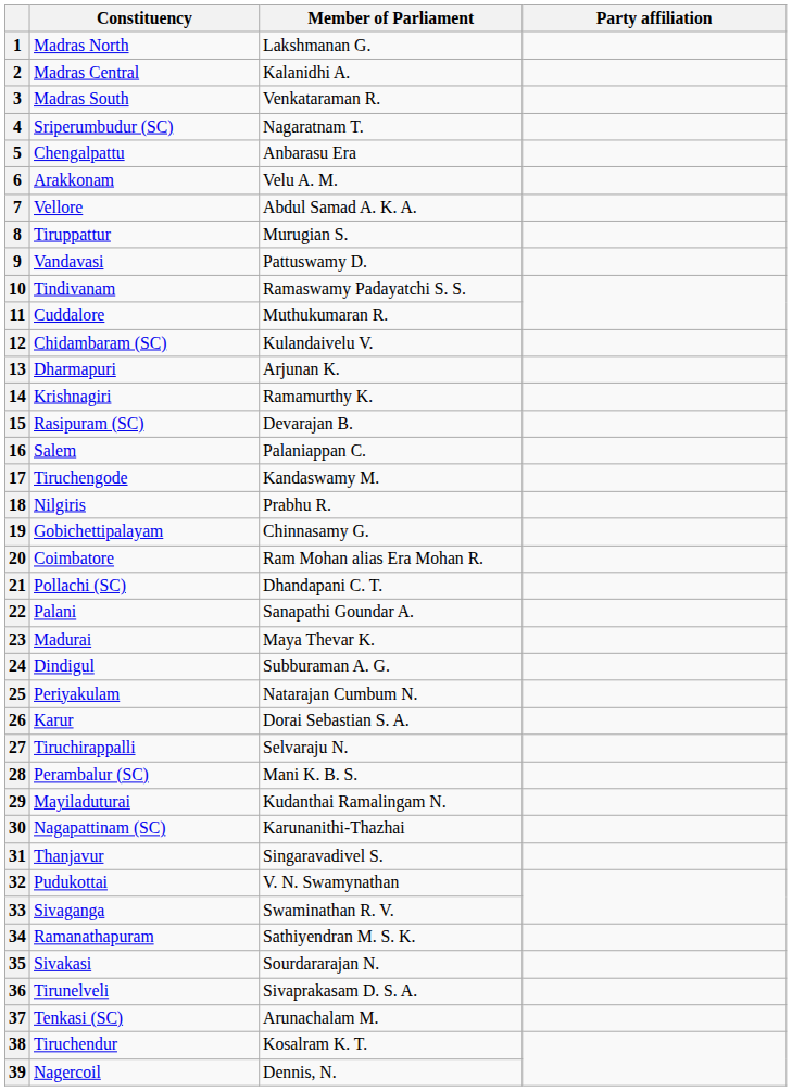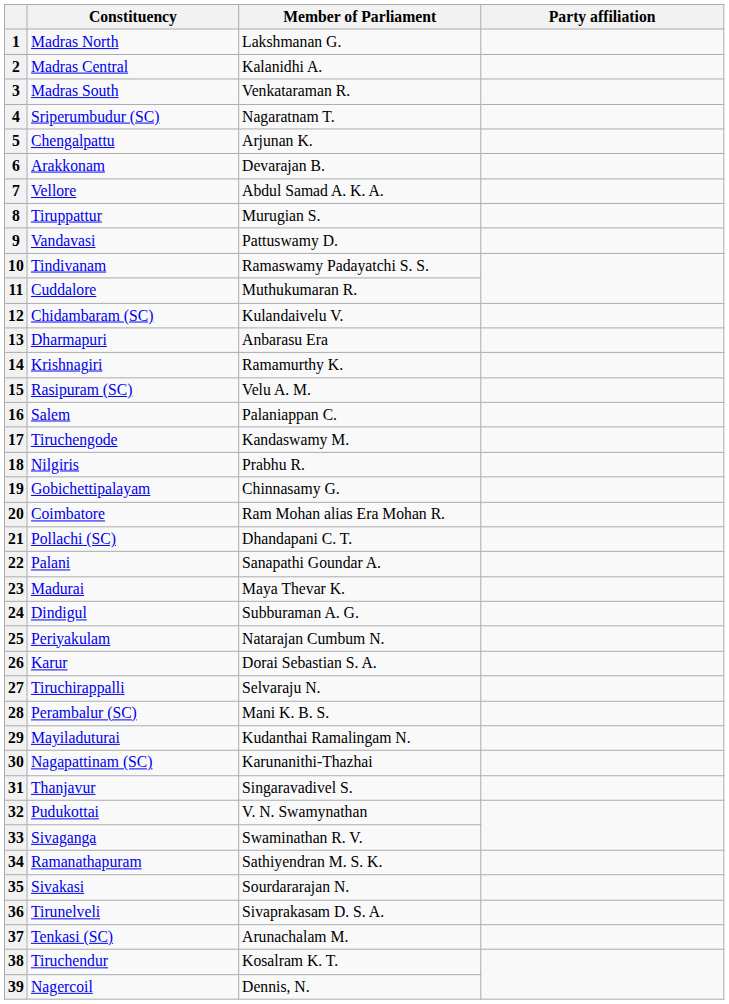5 | Member of Parliament: Anbarasu Era -> Arjunan K.
6 | Member of Parliament: Velu A. M. -> Devarajan B.
13 | Member of Parliament: Arjunan K. -> Anbarasu Era
15 | Member of Parliament: Devarajan B. -> Velu A. M.
